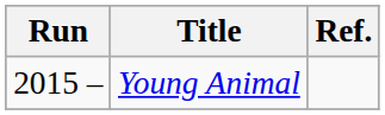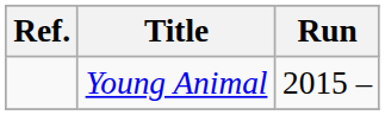columns swapped: Run <-> Ref.
